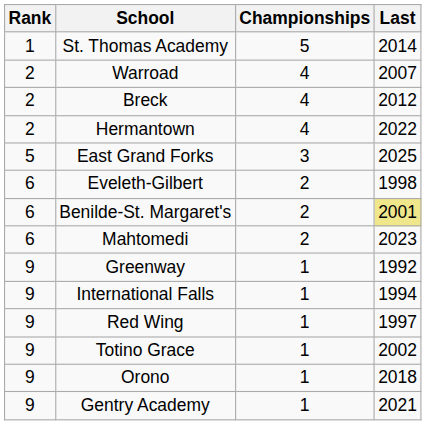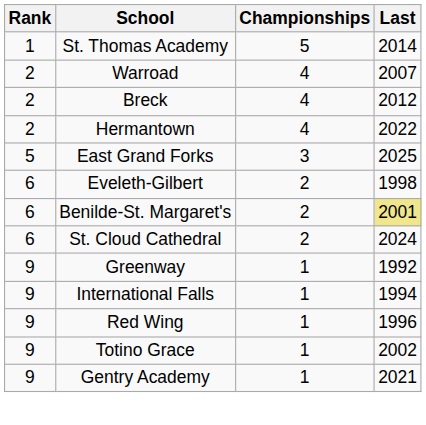- row: 6 | Mahtomedi | 2 | 2023
+ row: 6 | St. Cloud Cathedral | 2 | 2024
Red Wing | Last: 1997 -> 1996
- row: 9 | Orono | 1 | 2018
